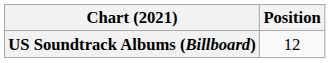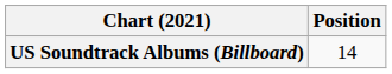US Soundtrack Albums (Billboard) | Position: 12 -> 14
